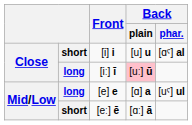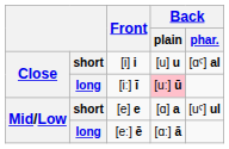[e] e | column 2: long -> short
[eː] ē | column 2: short -> long
